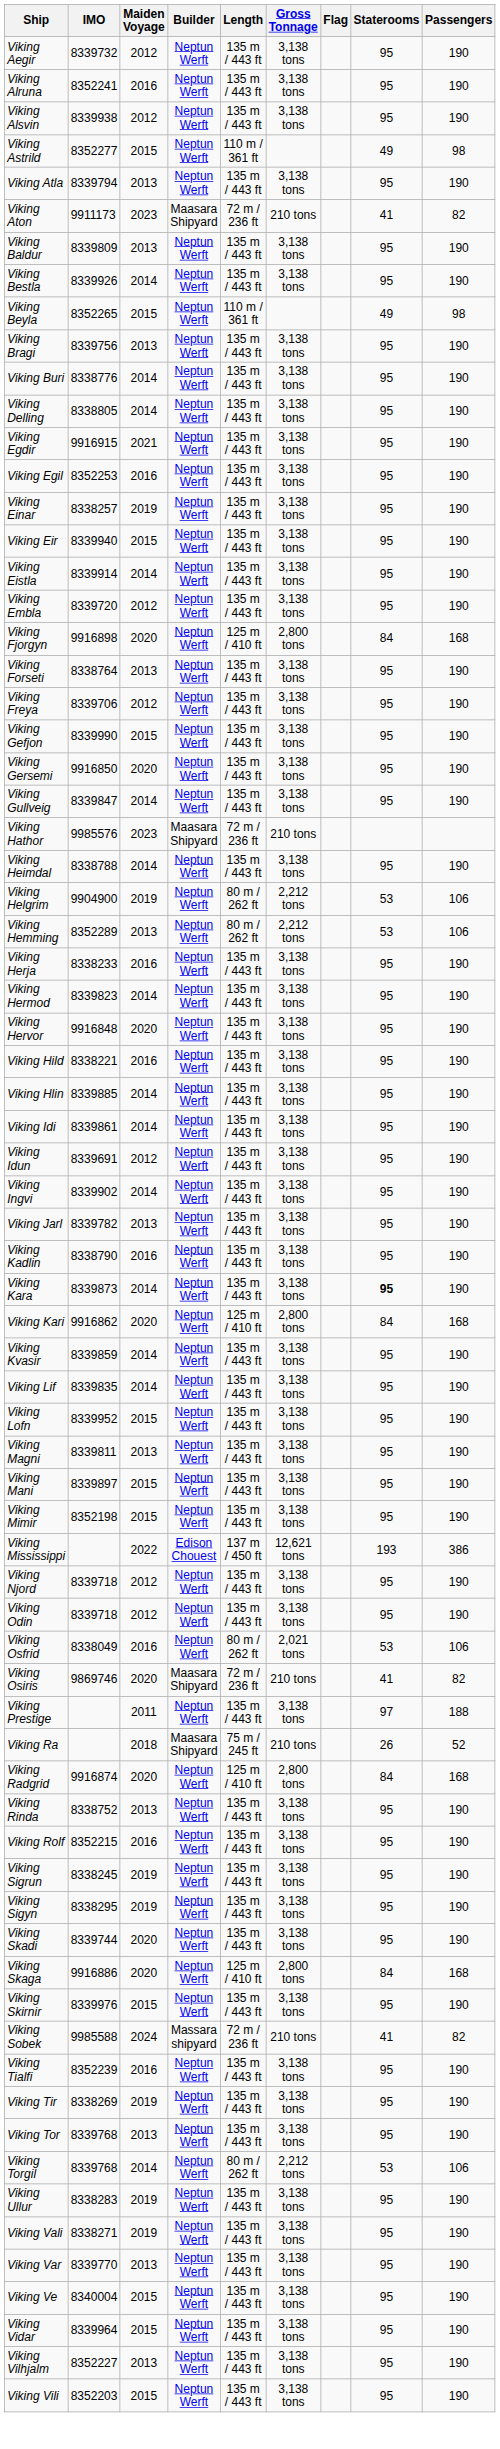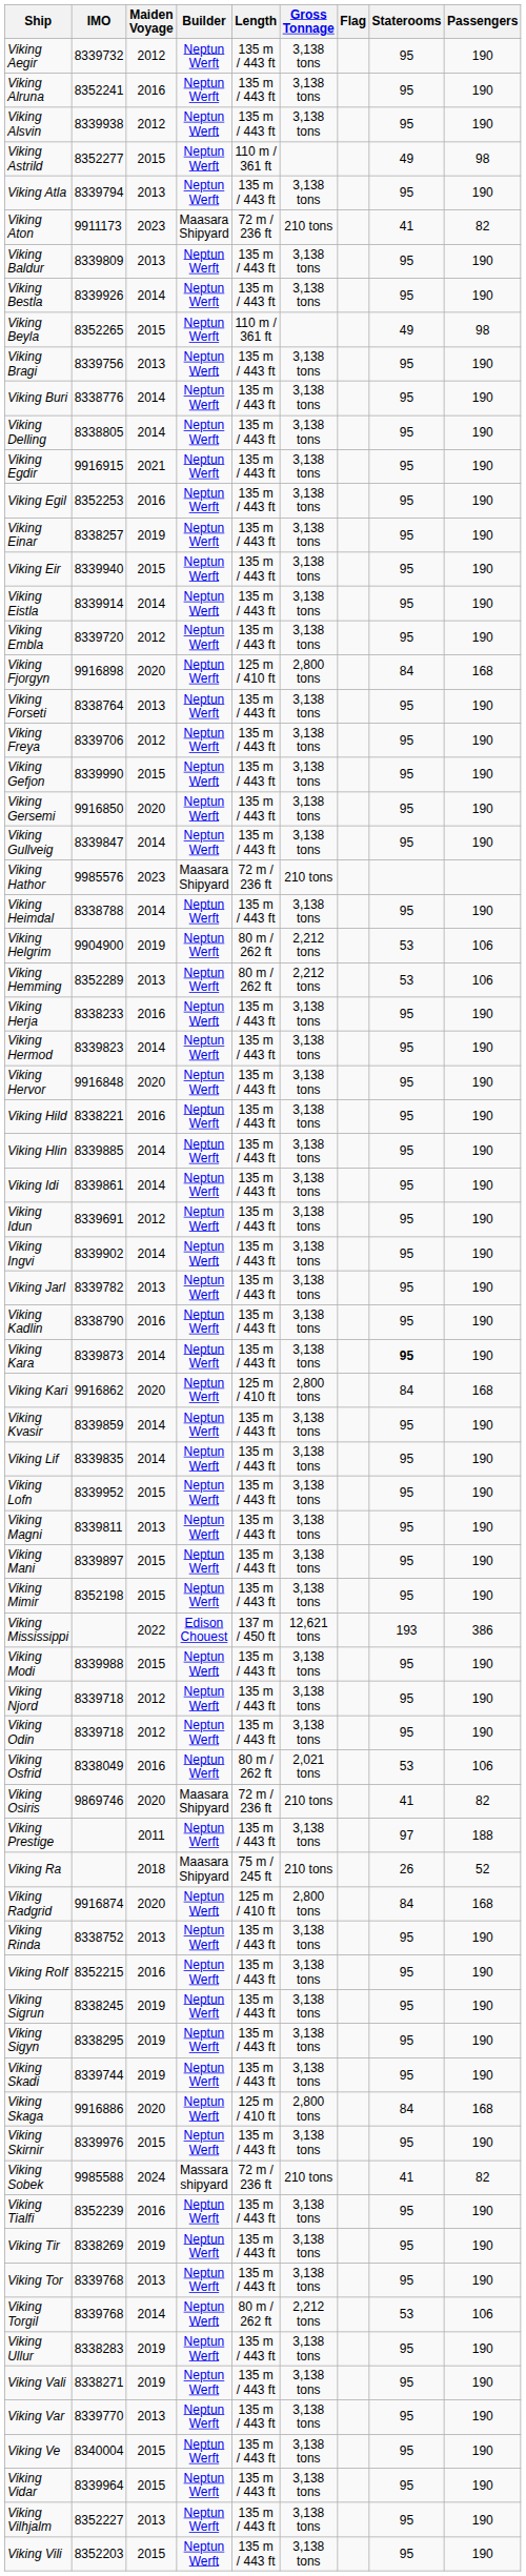+ row: Viking Modi | 8339988 | 2015 | Neptun Werft | 135 m / 443 ft | 3,138 tons | 95 | 190
Viking Skadi | Maiden Voyage: 2020 -> 2019
